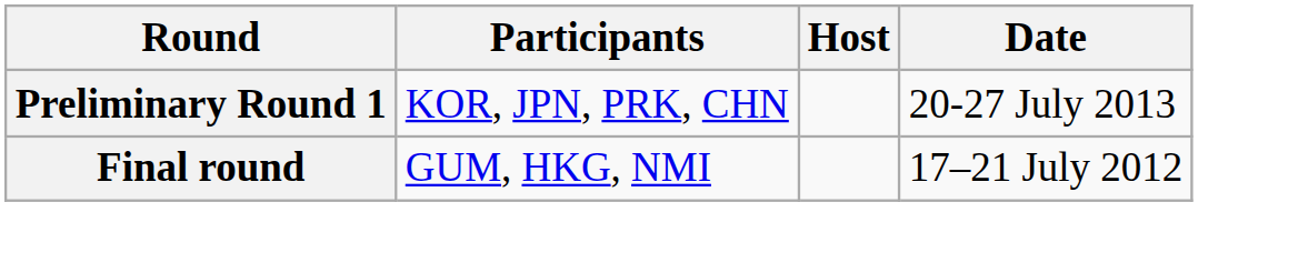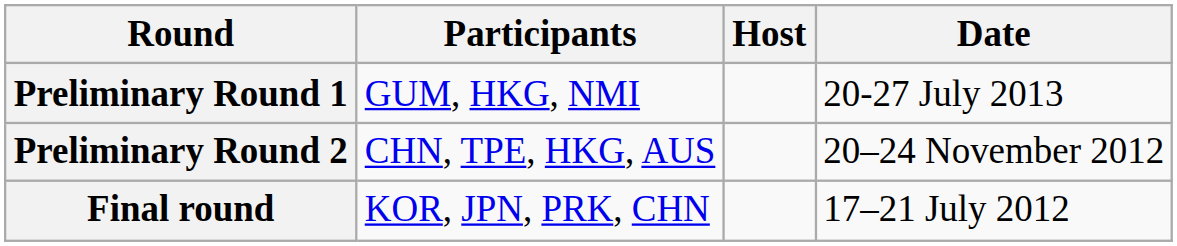Preliminary Round 1 | Participants: KOR, JPN, PRK, CHN -> GUM, HKG, NMI
+ row: Preliminary Round 2 | CHN, TPE, HKG, AUS | 20–24 November 2012
Final round | Participants: GUM, HKG, NMI -> KOR, JPN, PRK, CHN
